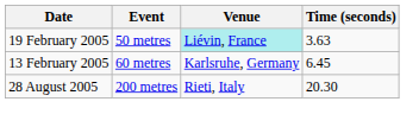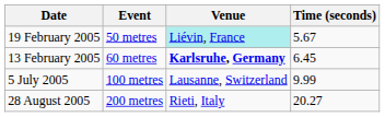19 February 2005 | Time (seconds): 3.63 -> 5.67
13 February 2005 | Venue: normal -> bold
+ row: 5 July 2005 | 100 metres | Lausanne, Switzerland | 9.99
28 August 2005 | Time (seconds): 20.30 -> 20.27
